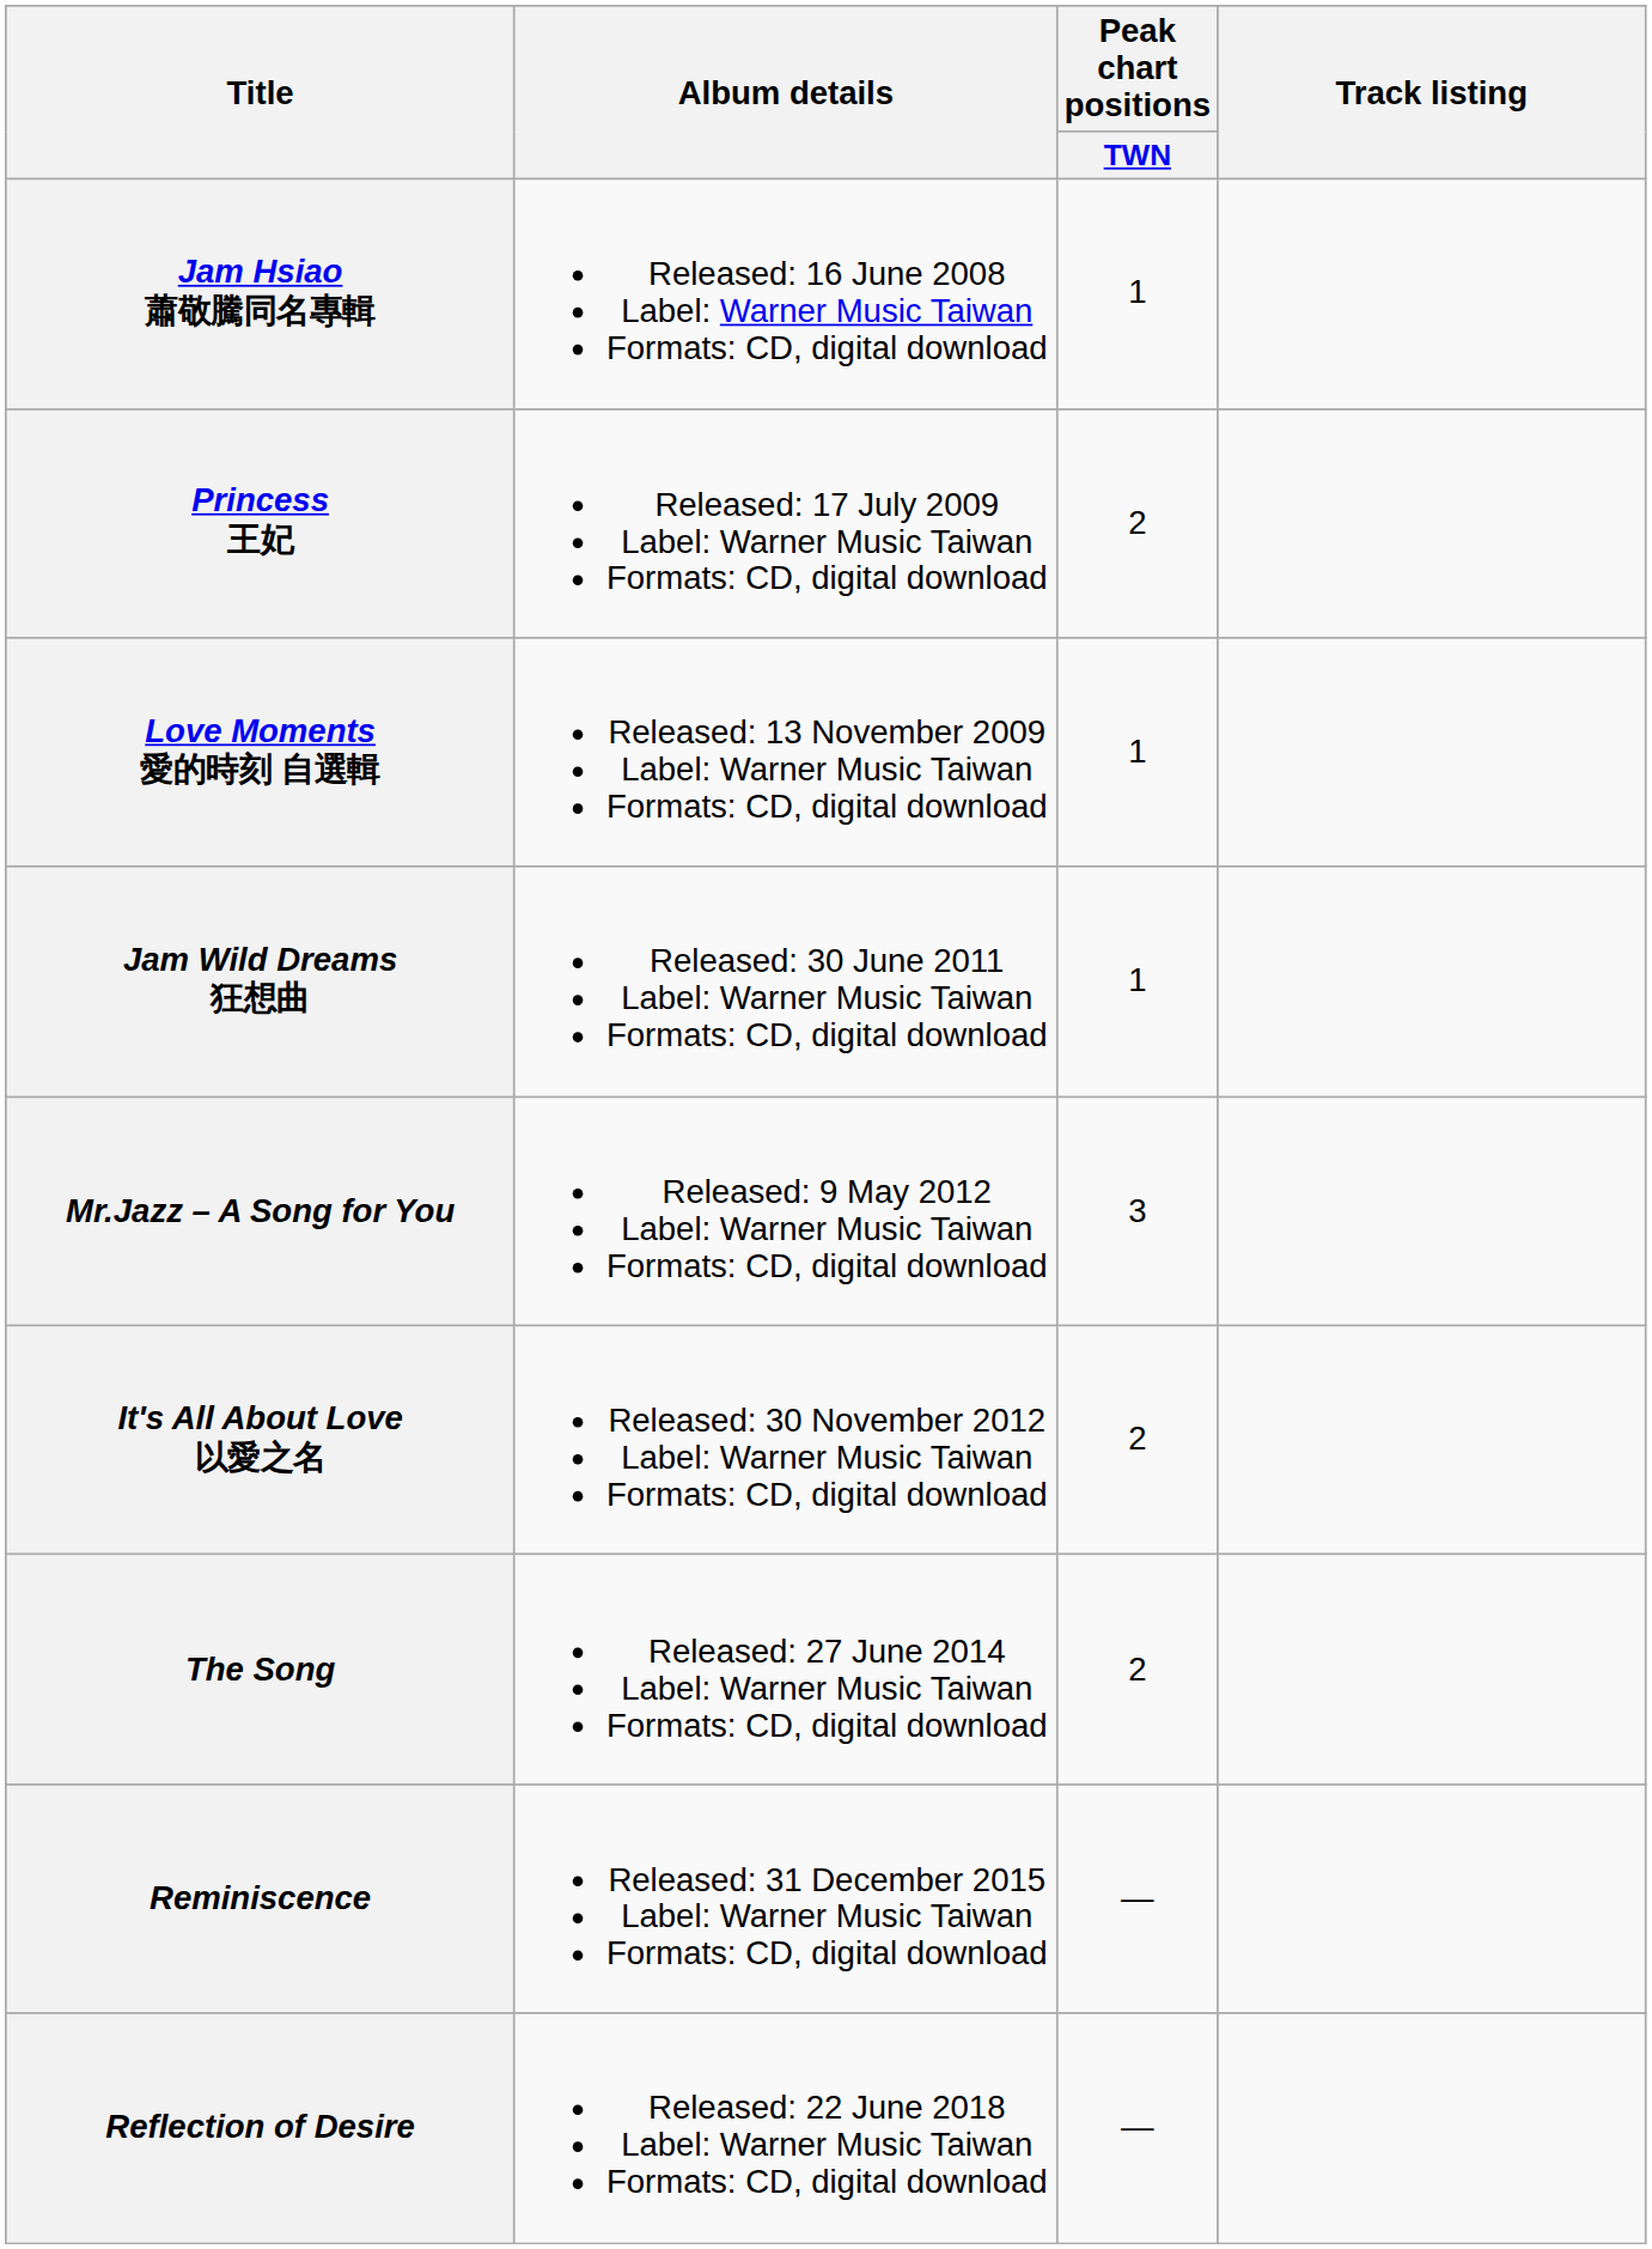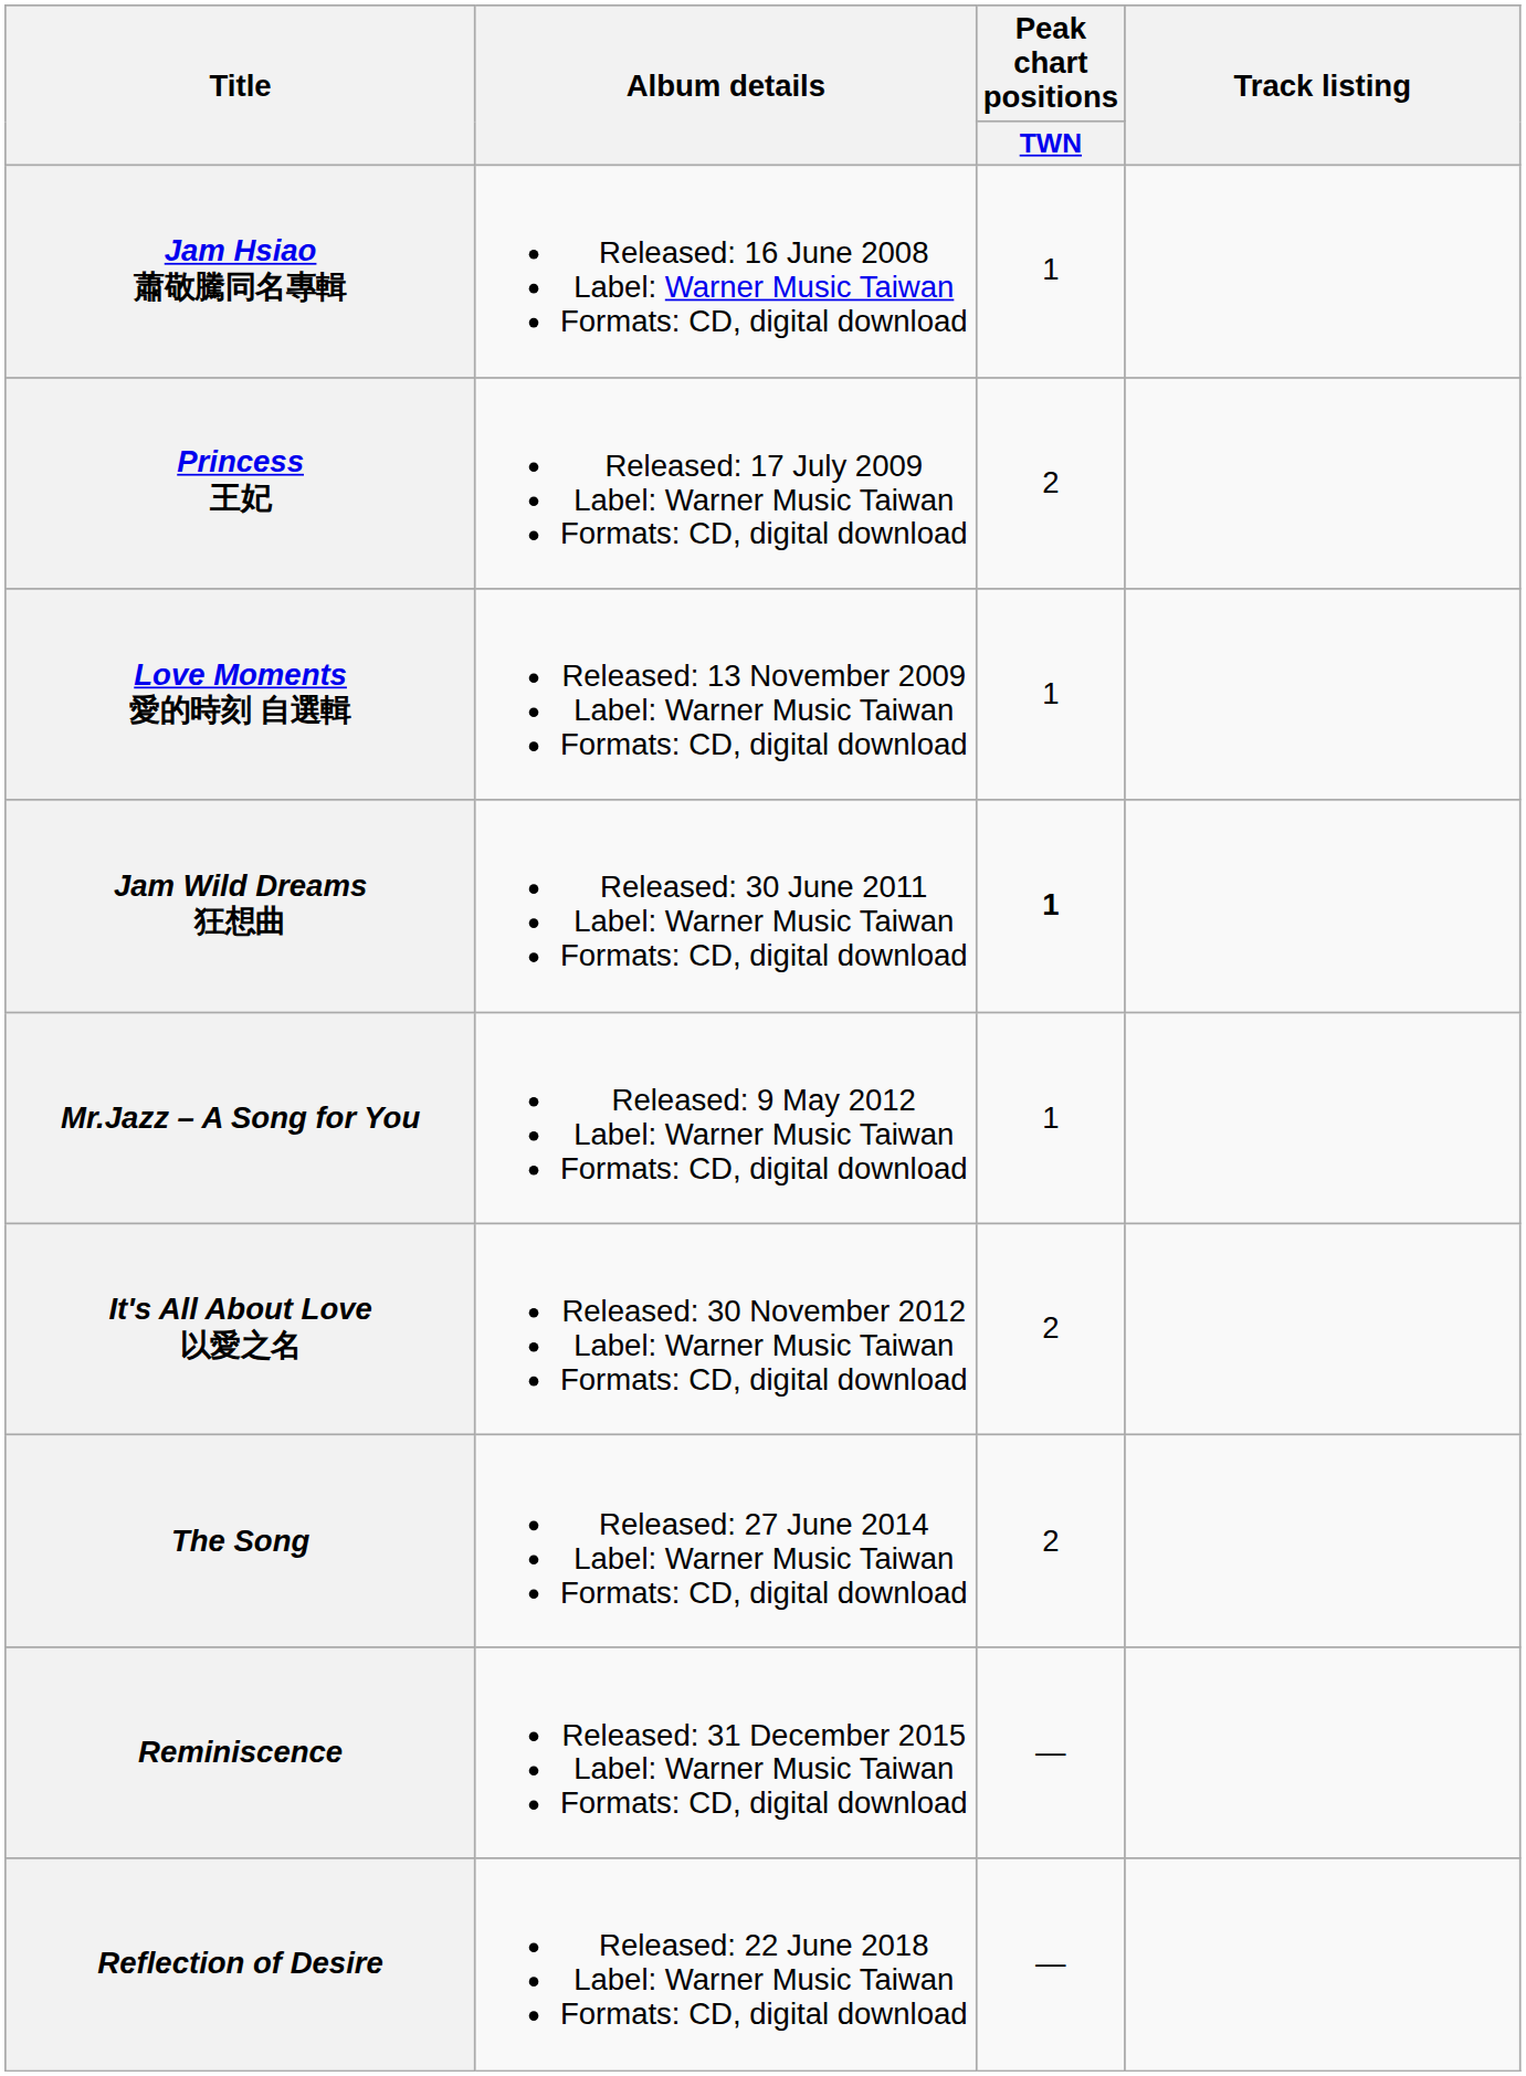Jam Wild Dreams 狂想曲 | Peak chart positions / TWN: normal -> bold
Mr.Jazz – A Song for You | Peak chart positions / TWN: 3 -> 1
